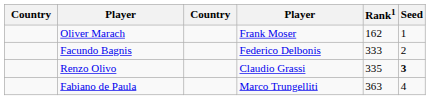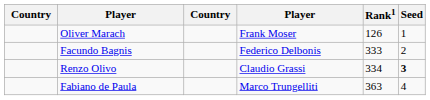Oliver Marach | Rank1: 162 -> 126
Renzo Olivo | Rank1: 335 -> 334
